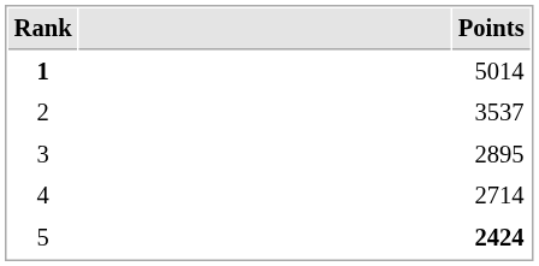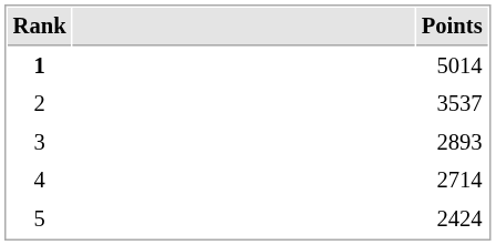3 | Points: 2895 -> 2893
5 | Points: bold -> normal
